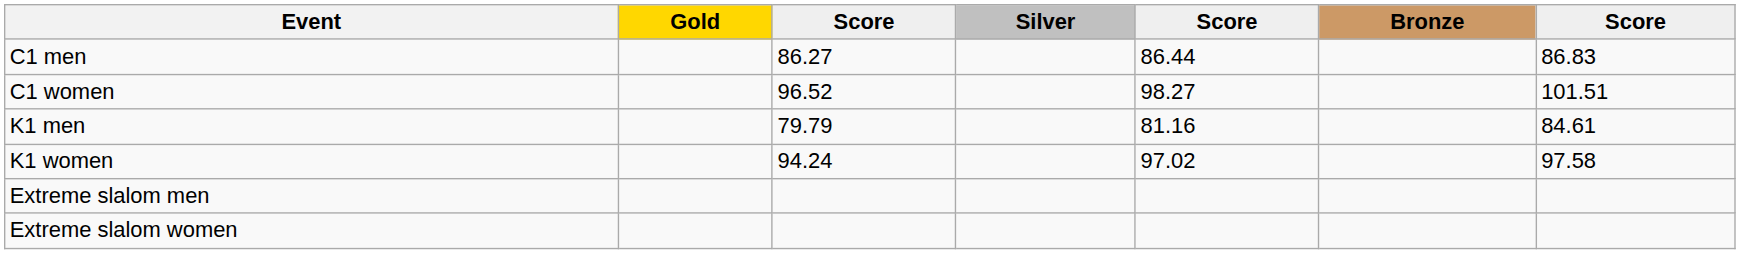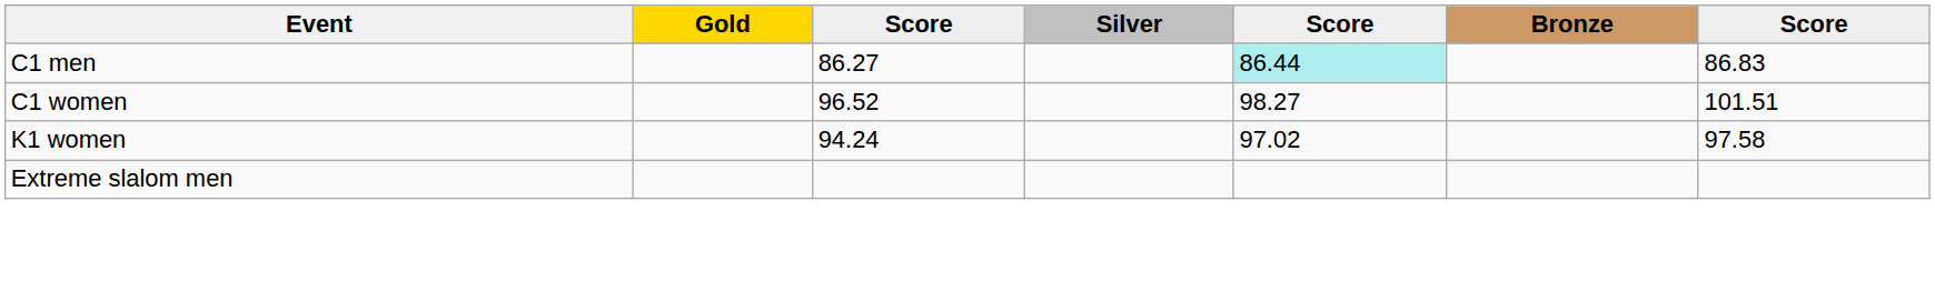C1 men | column 5: no background -> paleturquoise background
- row: K1 men | 79.79 | 81.16 | 84.61
- row: Extreme slalom women
